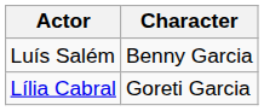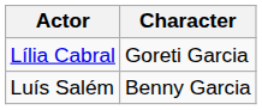rows swapped: Lília Cabral <-> Luís Salém
